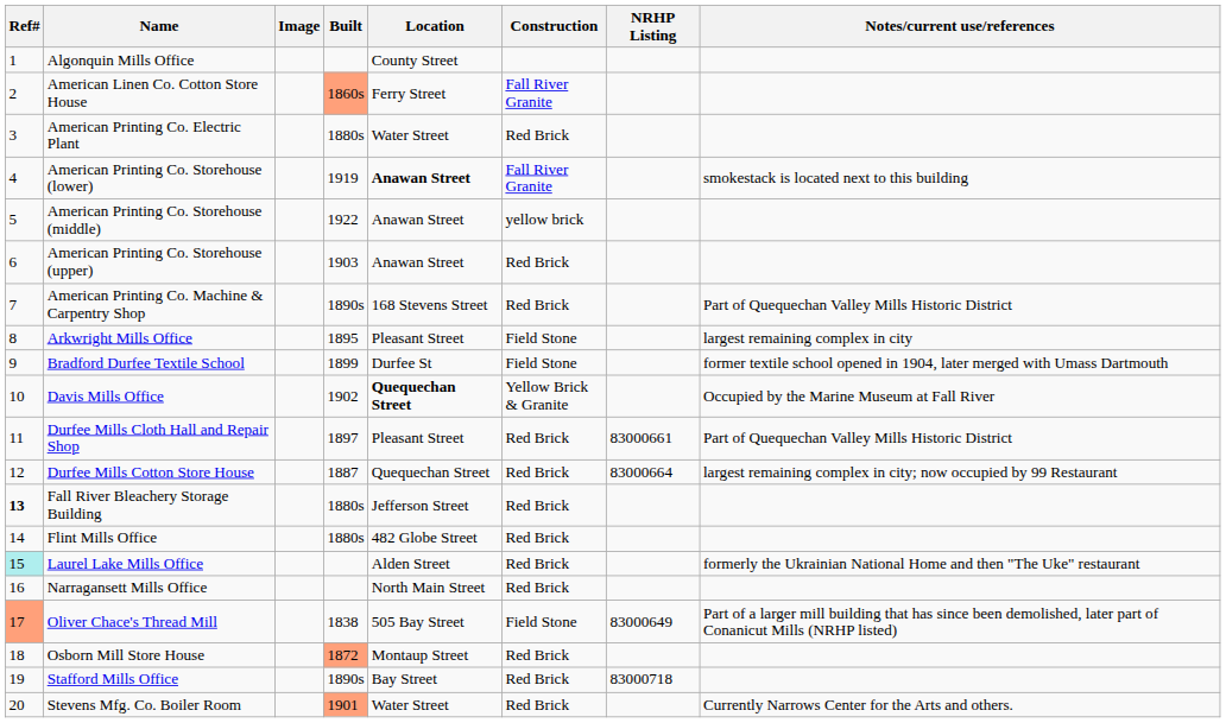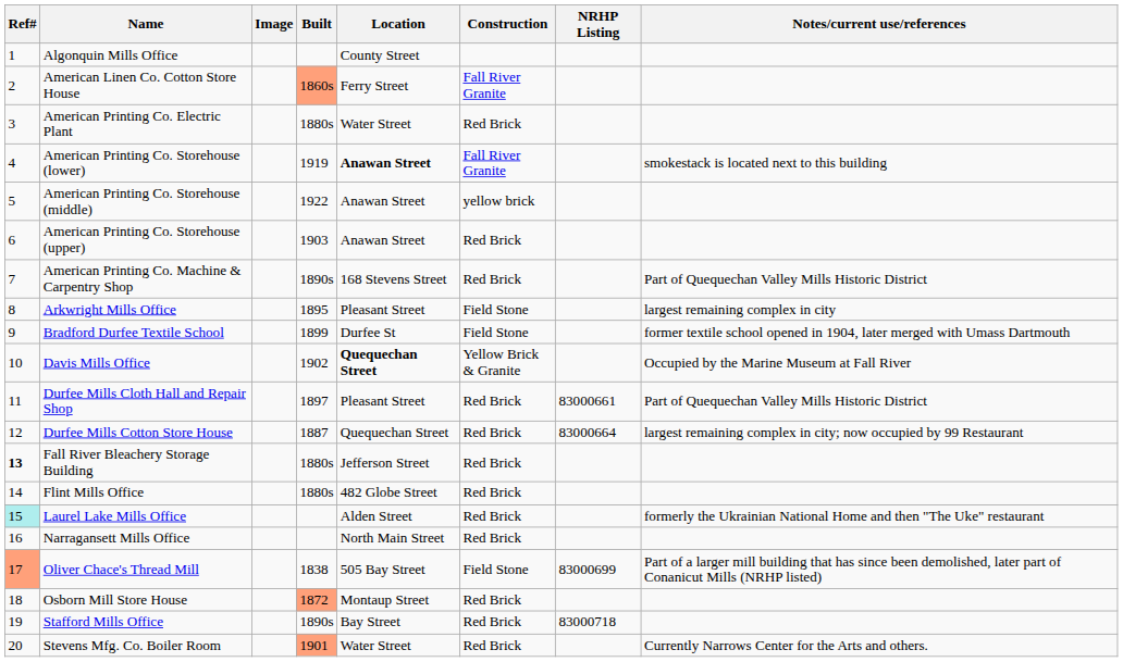Oliver Chace's Thread Mill | NRHP Listing: 83000649 -> 83000699
